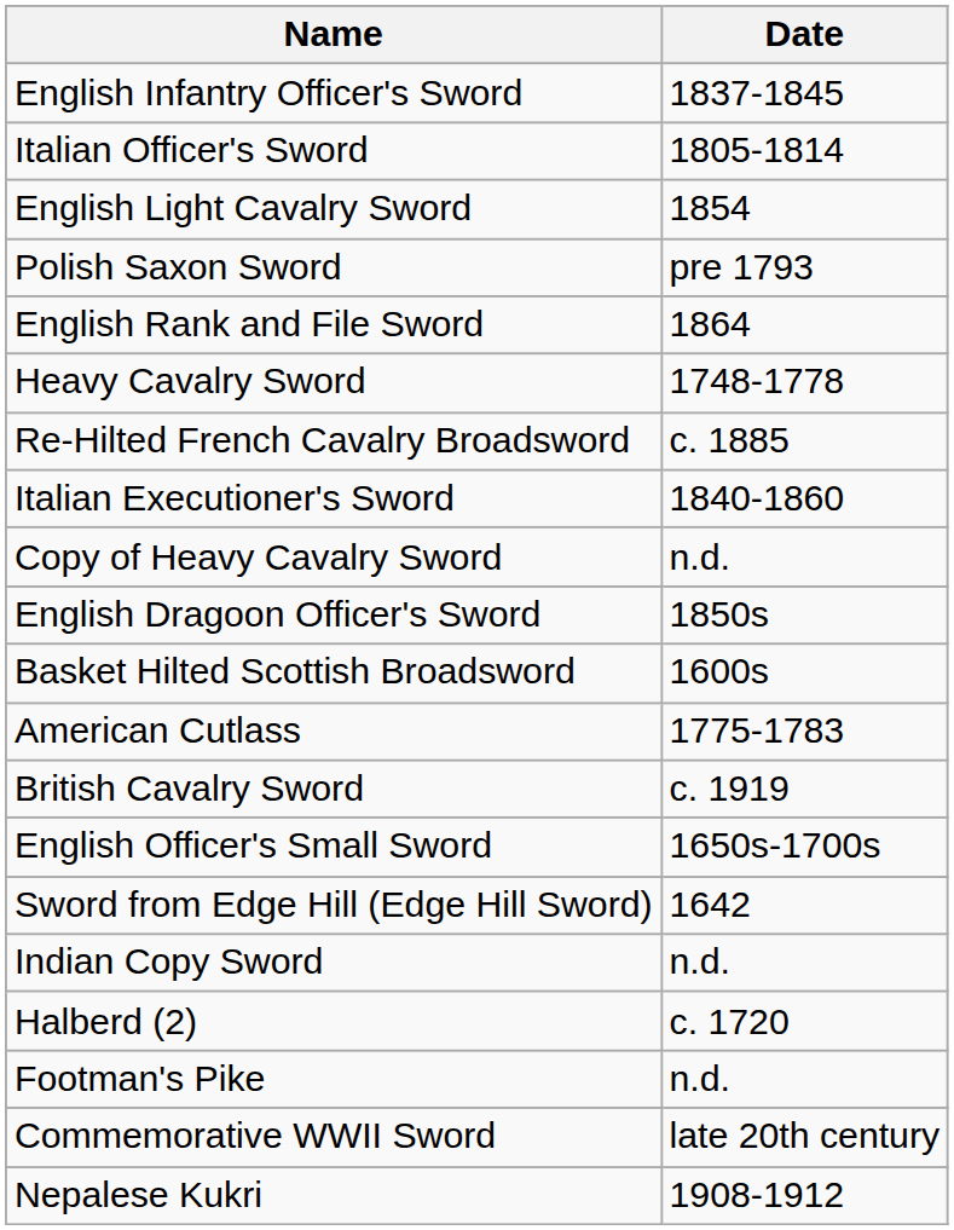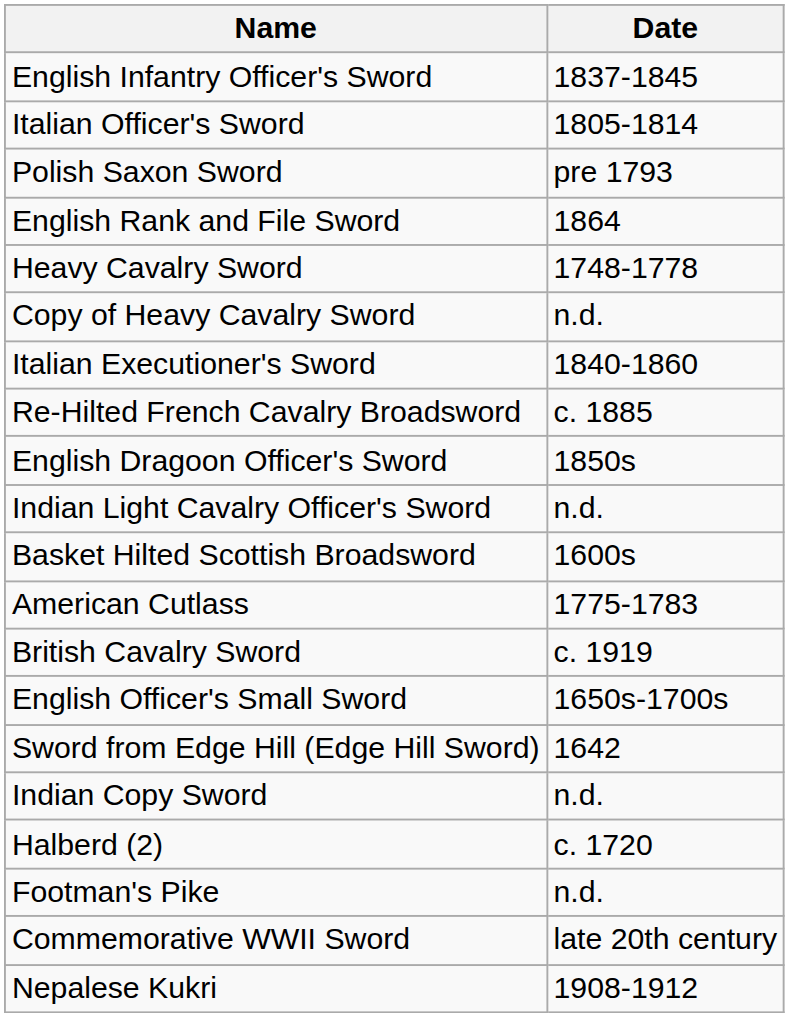- row: English Light Cavalry Sword | 1854
rows swapped: Copy of Heavy Cavalry Sword <-> Re-Hilted French Cavalry Broadsword
+ row: Indian Light Cavalry Officer's Sword | n.d.
